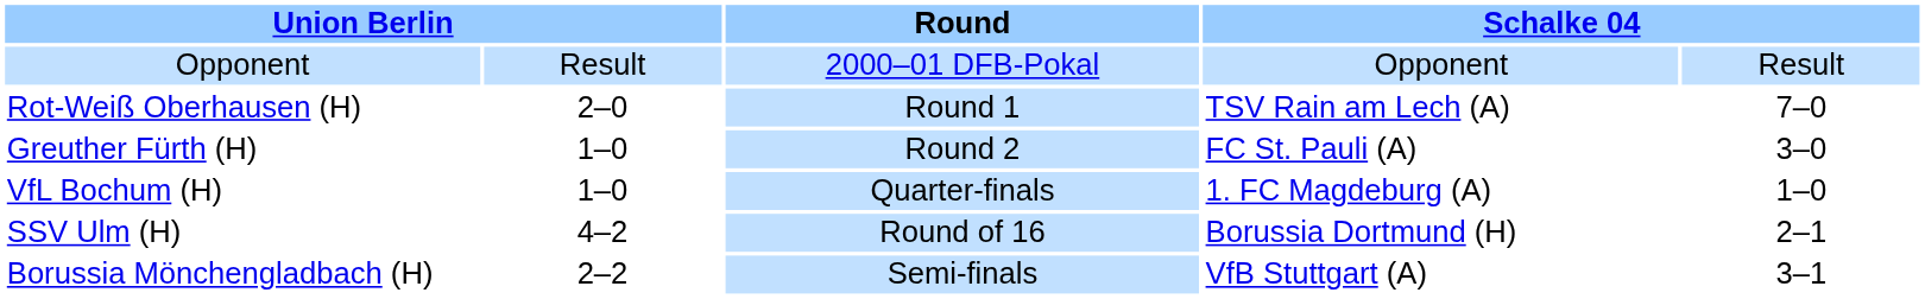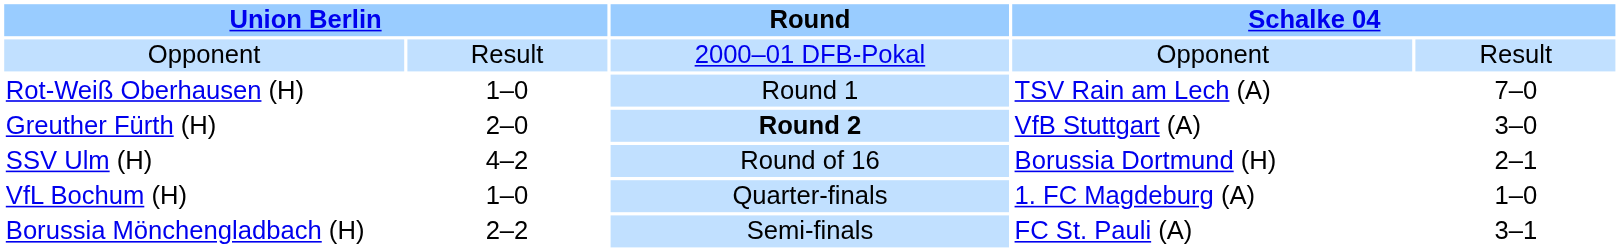Rot-Weiß Oberhausen (H) | column 2: 2–0 -> 1–0
Greuther Fürth (H) | column 2: 1–0 -> 2–0
Greuther Fürth (H) | Round: normal -> bold
Greuther Fürth (H) | column 4: FC St. Pauli (A) -> VfB Stuttgart (A)
rows swapped: SSV Ulm (H) <-> VfL Bochum (H)
Borussia Mönchengladbach (H) | column 4: VfB Stuttgart (A) -> FC St. Pauli (A)
